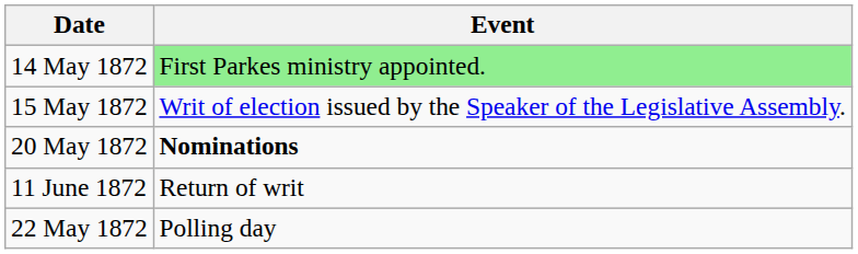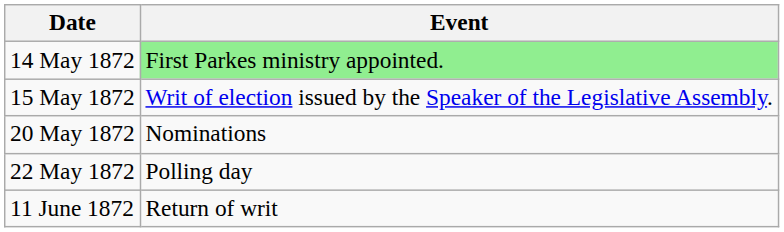20 May 1872 | Event: bold -> normal
rows swapped: 22 May 1872 <-> 11 June 1872
